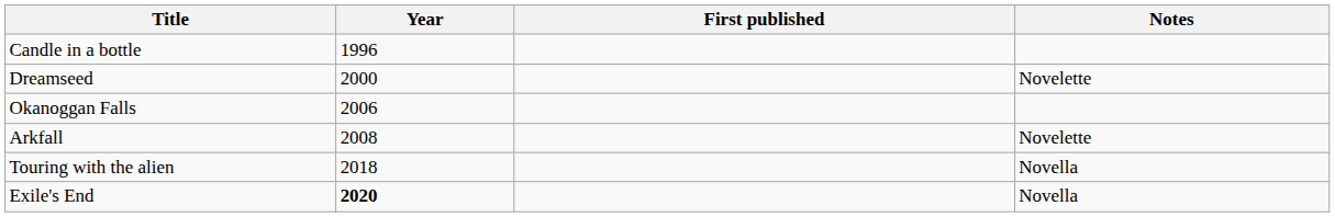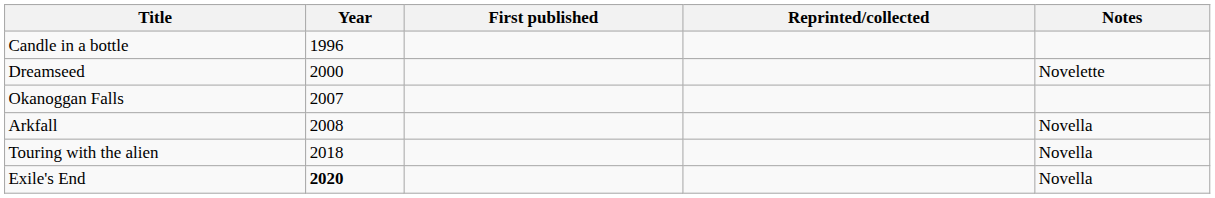+ column: Reprinted/collected
Okanoggan Falls | Year: 2006 -> 2007
Arkfall | Notes: Novelette -> Novella
